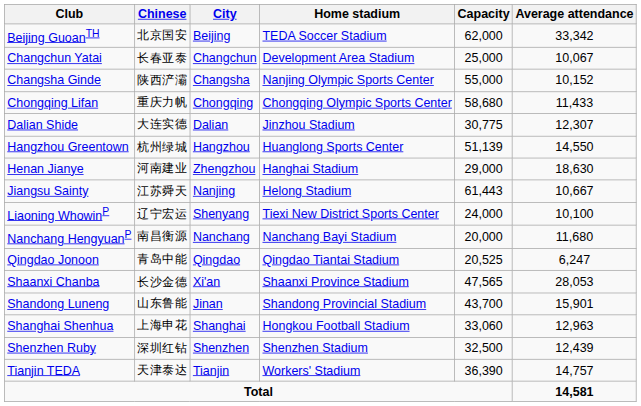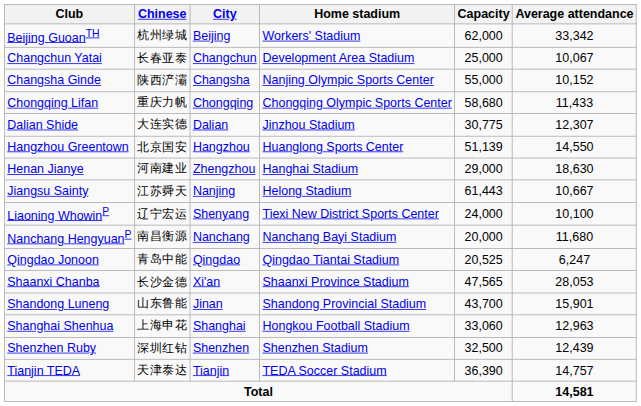Beijing GuoanTH | Chinese: 北京国安 -> 杭州绿城
Beijing GuoanTH | Home stadium: TEDA Soccer Stadium -> Workers' Stadium
Hangzhou Greentown | Chinese: 杭州绿城 -> 北京国安
Tianjin TEDA | Home stadium: Workers' Stadium -> TEDA Soccer Stadium
